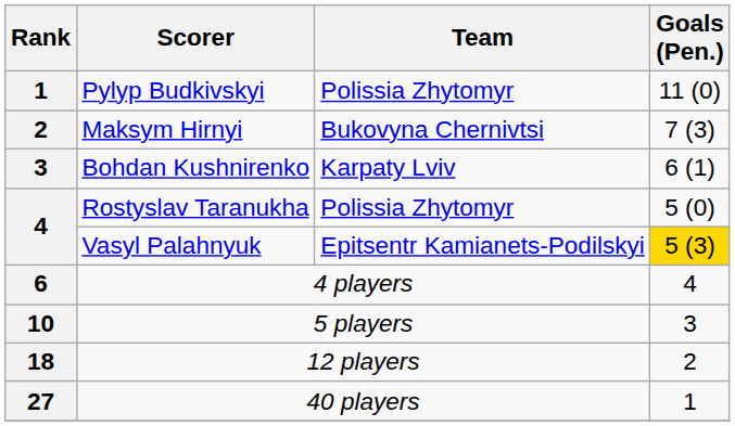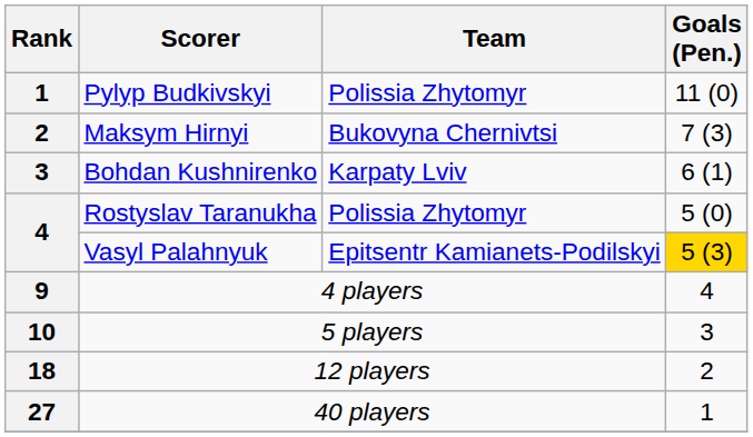4 players | Rank: 6 -> 9
